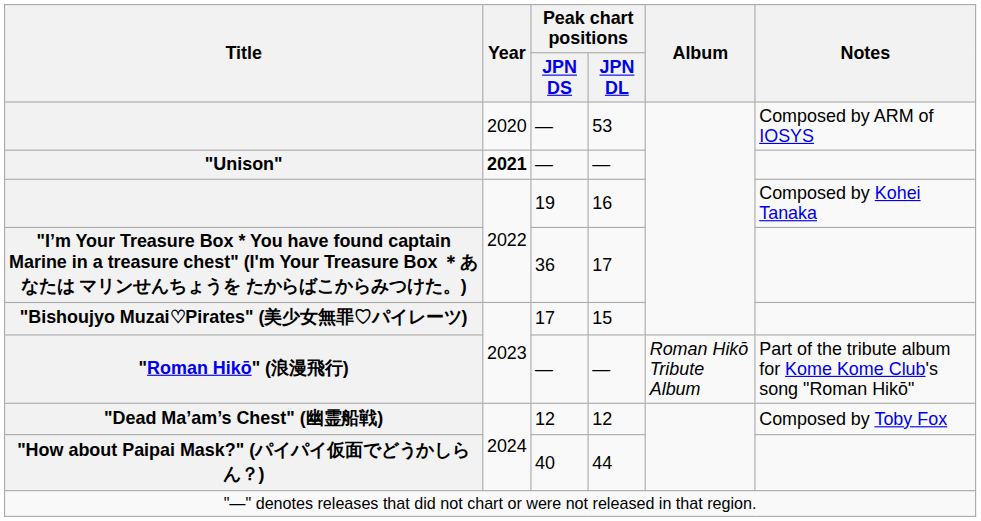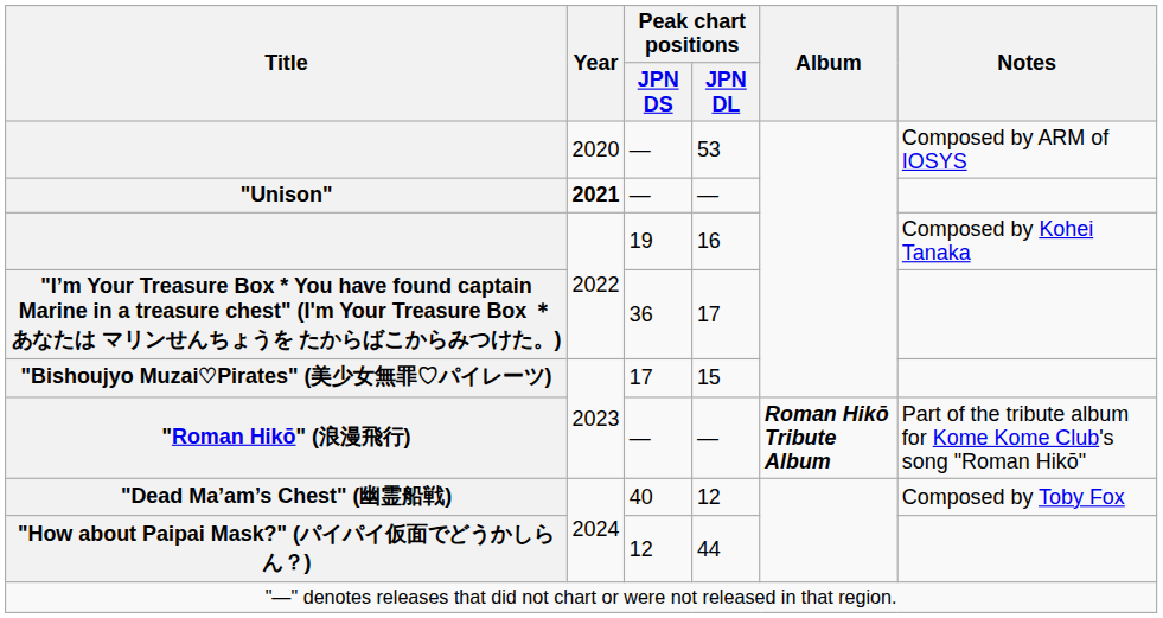"Roman Hikō" (浪漫飛行) | Album: normal -> bold
"Dead Ma’am’s Chest" (幽霊船戦) | Peak chart positions / JPN DS: 12 -> 40
"How about Paipai Mask?" (パイパイ仮面でどうかしらん？) | Peak chart positions / JPN DS: 40 -> 12
